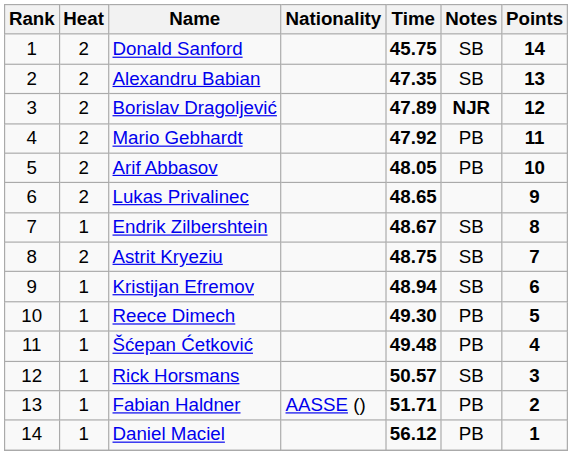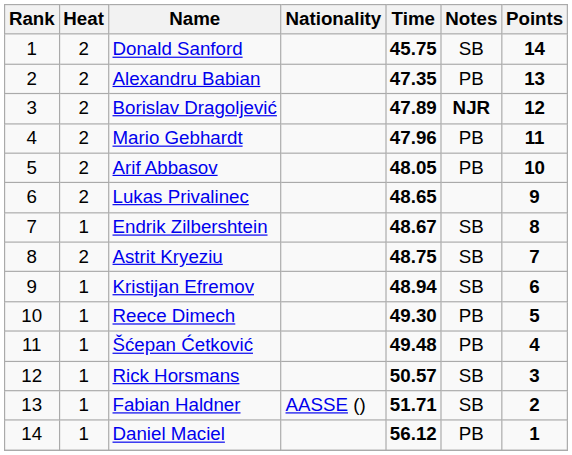Alexandru Babian | Notes: SB -> PB
Mario Gebhardt | Time: 47.92 -> 47.96
Fabian Haldner | Notes: PB -> SB
